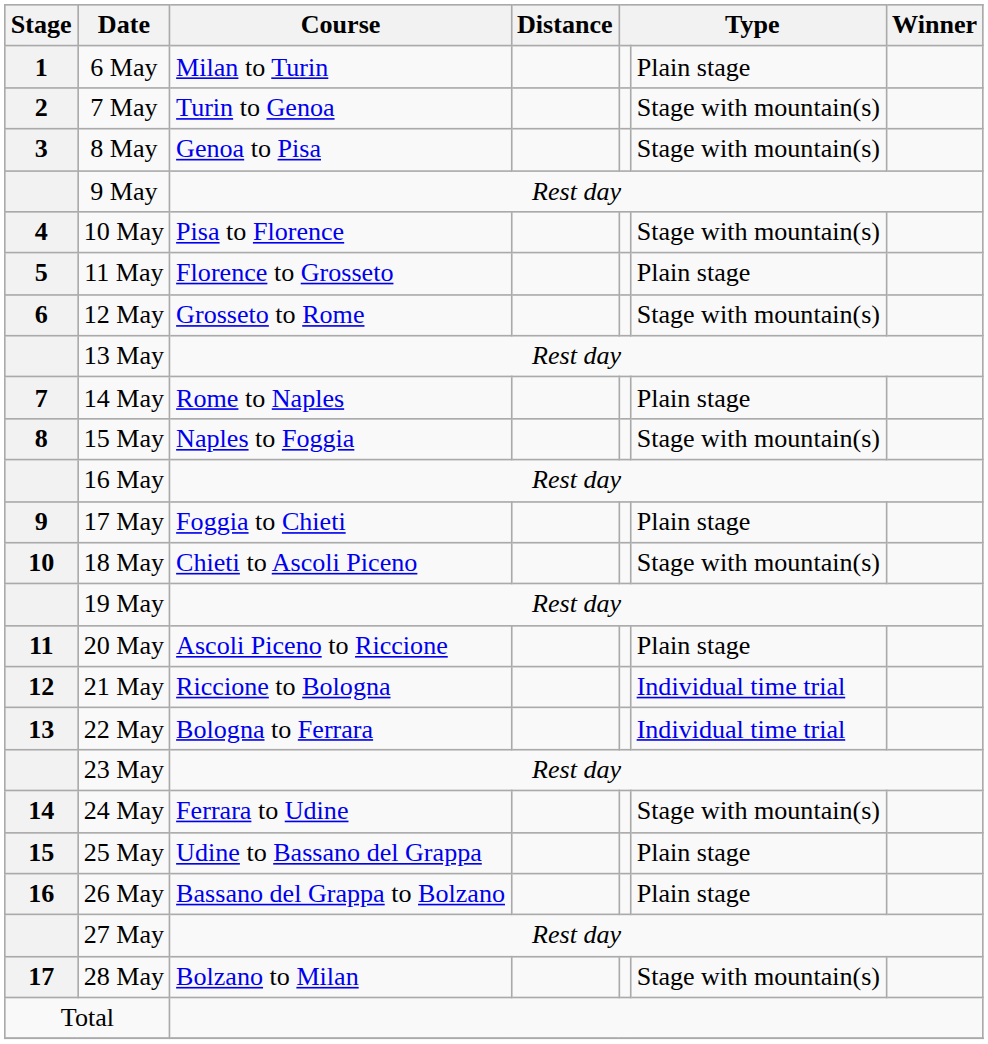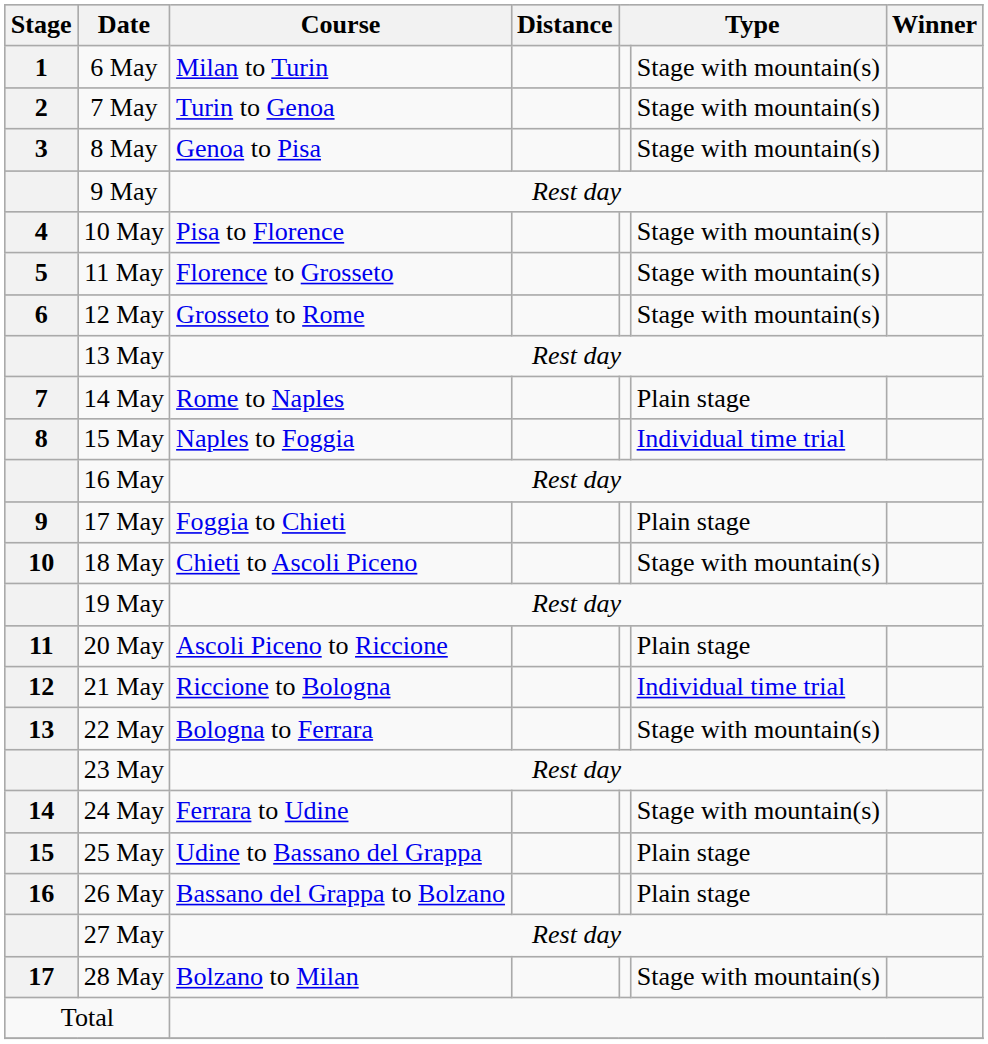6 May | column 6: Plain stage -> Stage with mountain(s)
11 May | column 6: Plain stage -> Stage with mountain(s)
15 May | column 6: Stage with mountain(s) -> Individual time trial
22 May | column 6: Individual time trial -> Stage with mountain(s)
